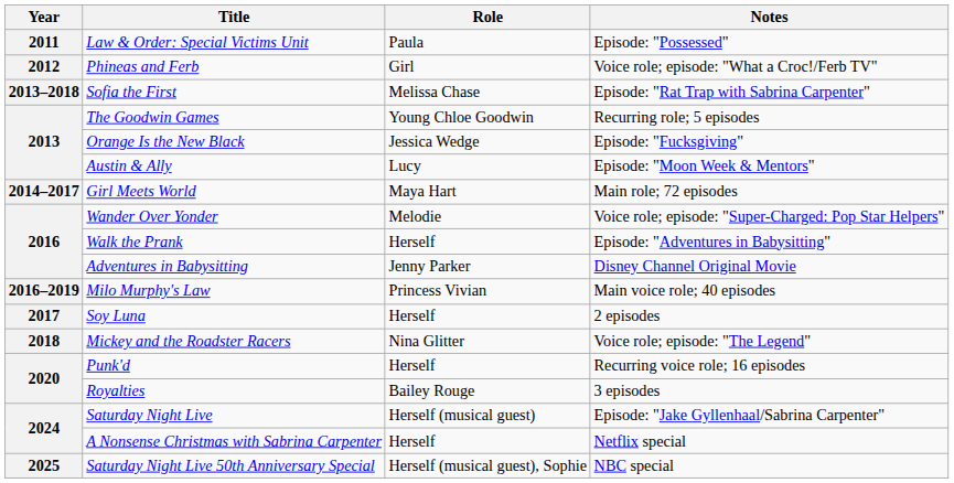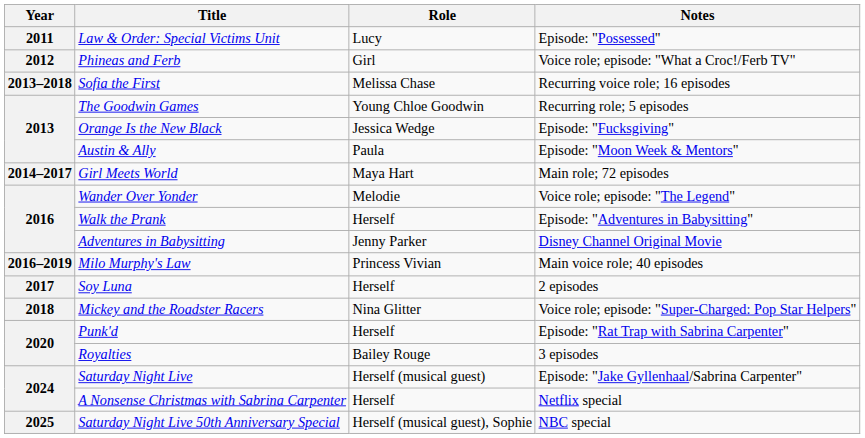Law & Order: Special Victims Unit | Role: Paula -> Lucy
Sofia the First | Notes: Episode: "Rat Trap with Sabrina Carpenter" -> Recurring voice role; 16 episodes
Austin & Ally | Role: Lucy -> Paula
Wander Over Yonder | Notes: Voice role; episode: "Super-Charged: Pop Star Helpers" -> Voice role; episode: "The Legend"
Mickey and the Roadster Racers | Notes: Voice role; episode: "The Legend" -> Voice role; episode: "Super-Charged: Pop Star Helpers"
Punk'd | Notes: Recurring voice role; 16 episodes -> Episode: "Rat Trap with Sabrina Carpenter"
